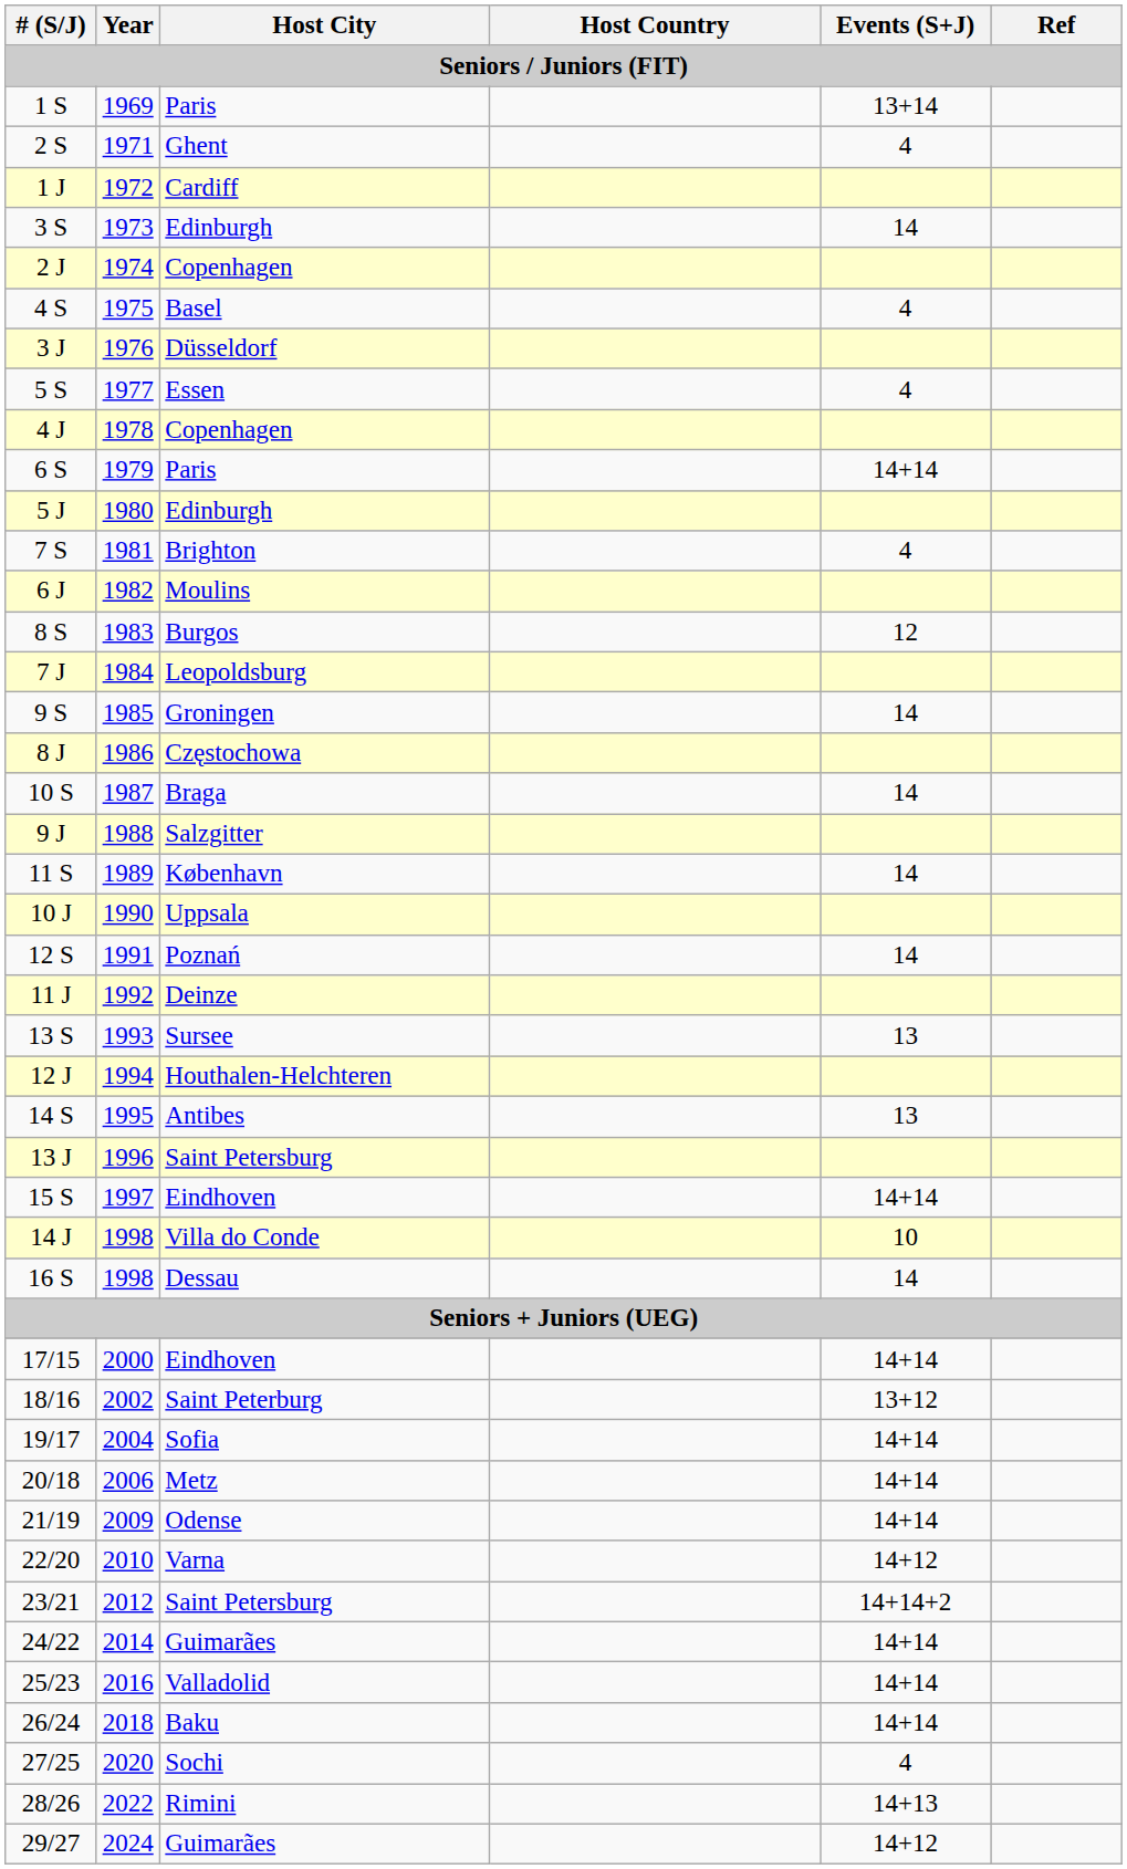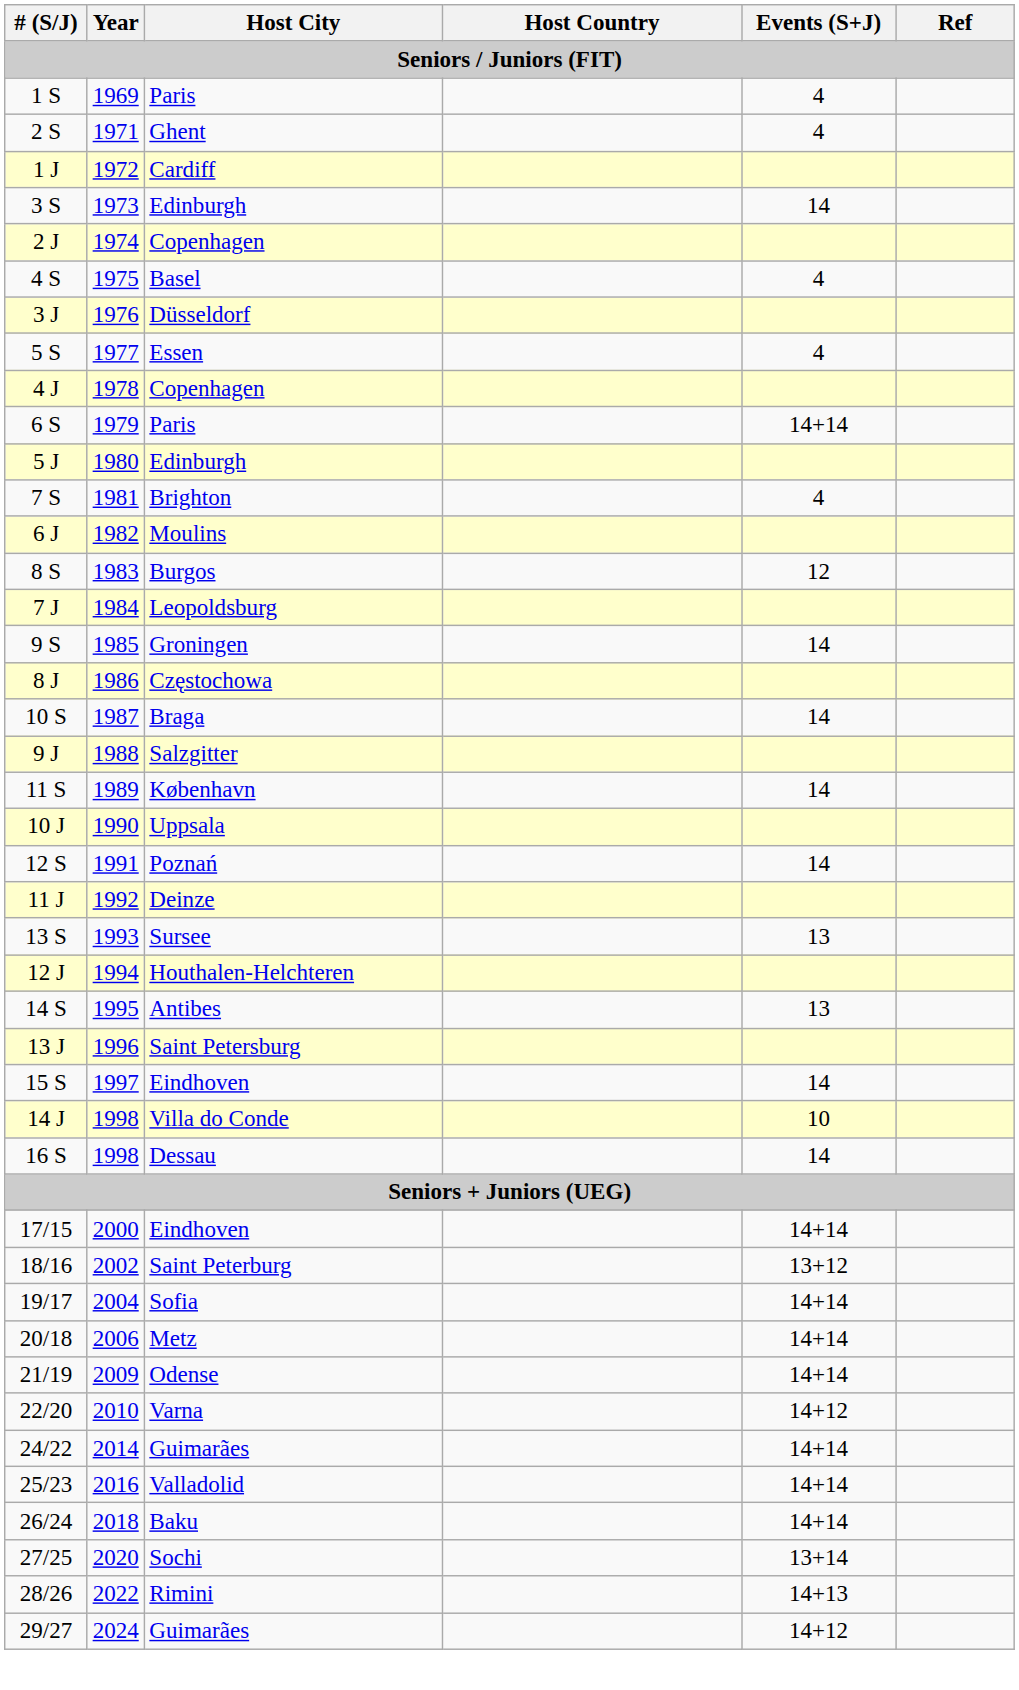1 S | Events (S+J): 13+14 -> 4
15 S | Events (S+J): 14+14 -> 14
- row: 23/21 | 2012 | Saint Petersburg | 14+14+2
27/25 | Events (S+J): 4 -> 13+14
